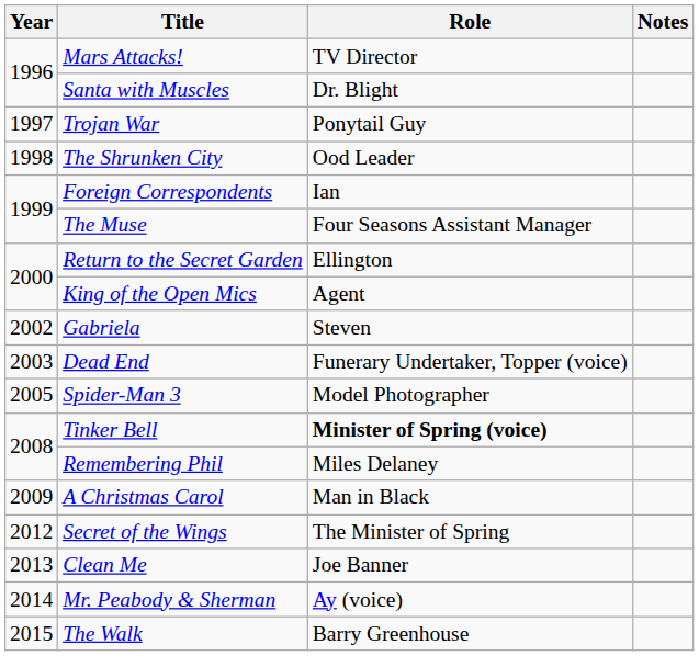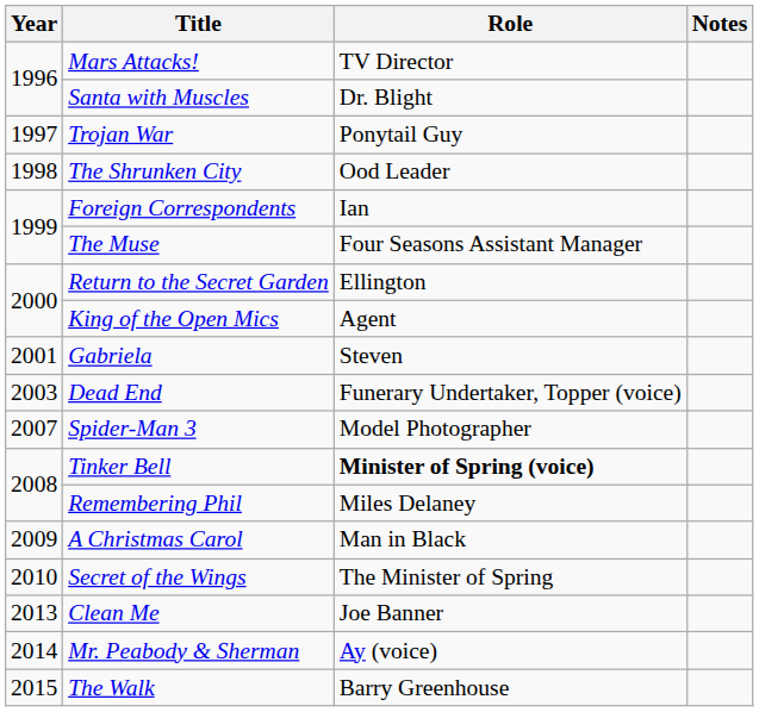Gabriela | Year: 2002 -> 2001
Spider-Man 3 | Year: 2005 -> 2007
Secret of the Wings | Year: 2012 -> 2010
